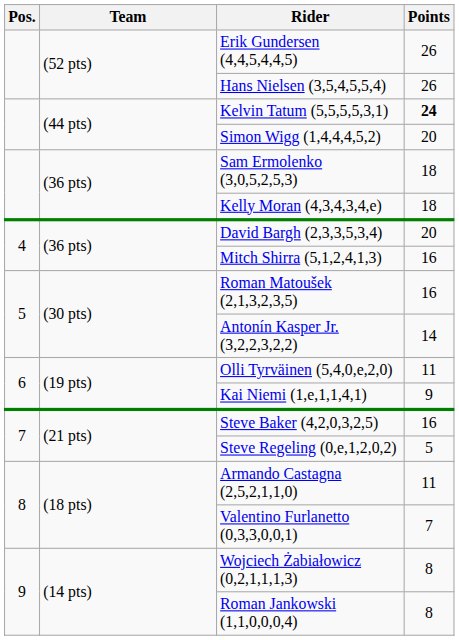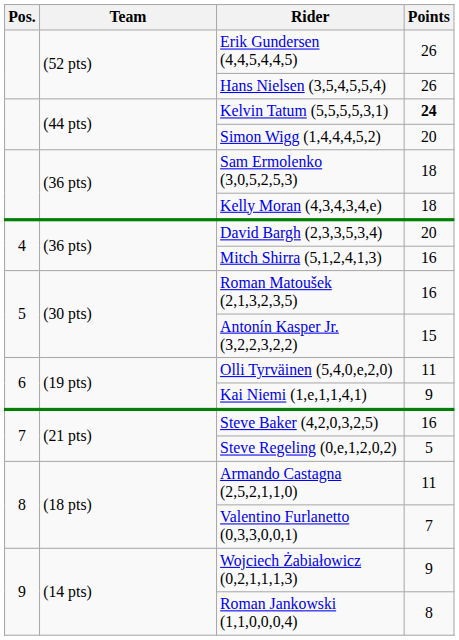Antonín Kasper Jr. (3,2,2,3,2,2) | Points: 14 -> 15
Wojciech Żabiałowicz (0,2,1,1,1,3) | Points: 8 -> 9
